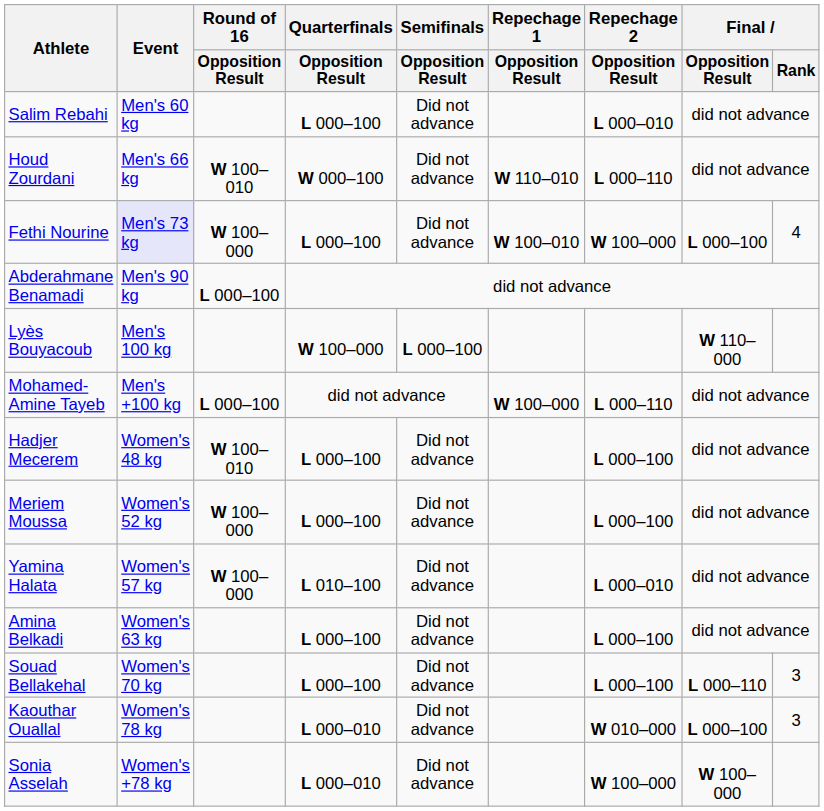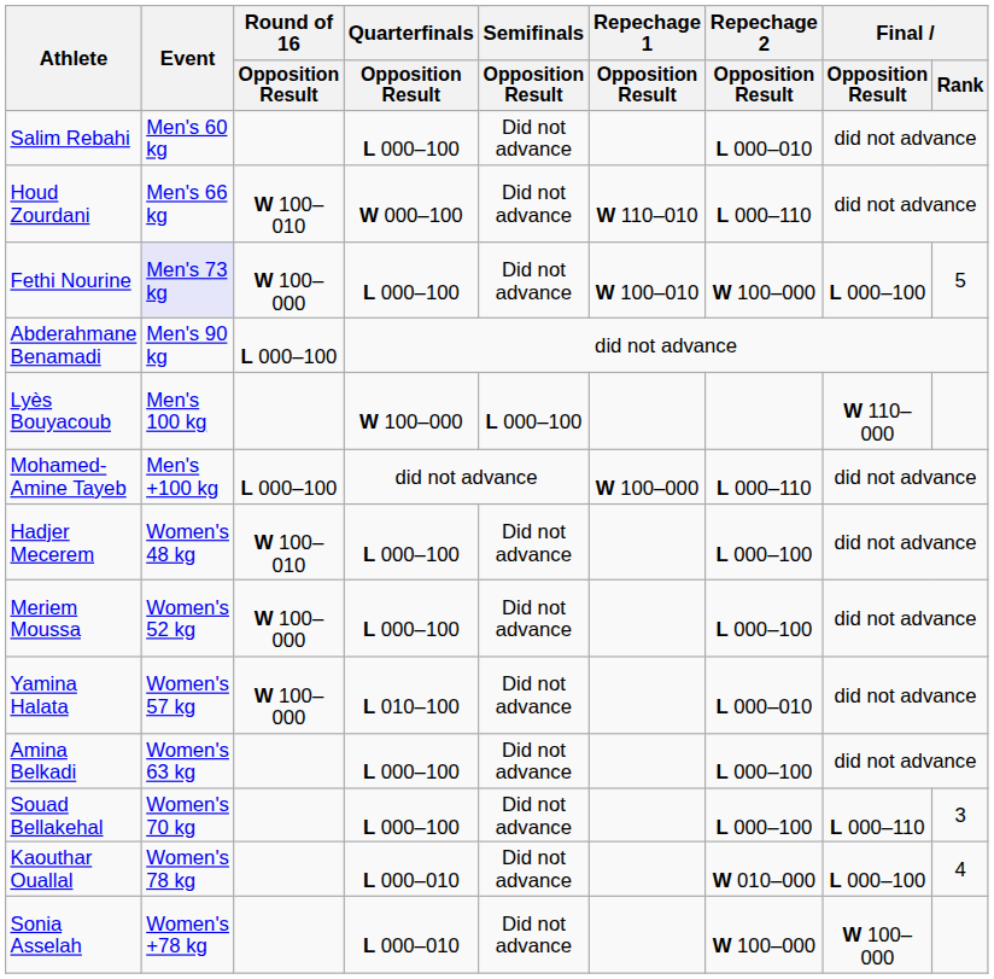Fethi Nourine | Final / Rank: 4 -> 5
Kaouthar Ouallal | Final / Rank: 3 -> 4
